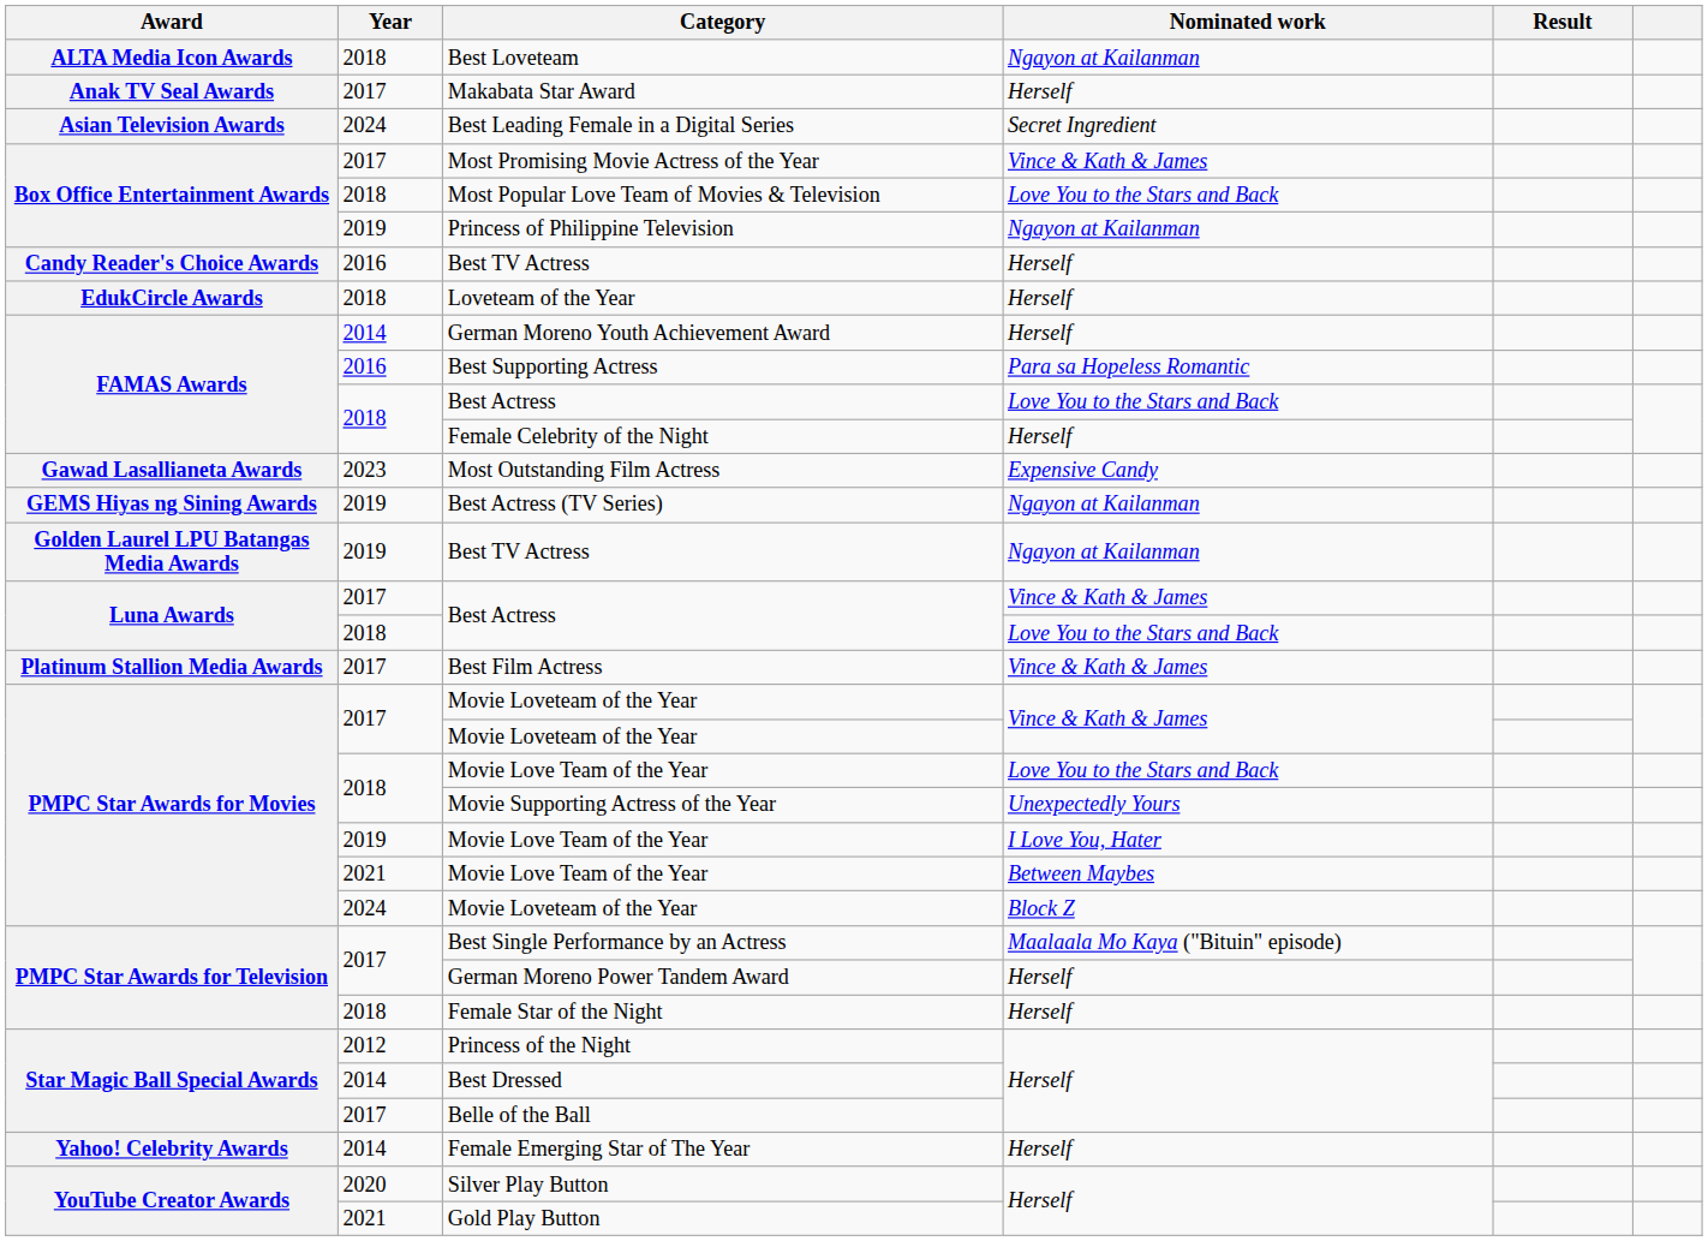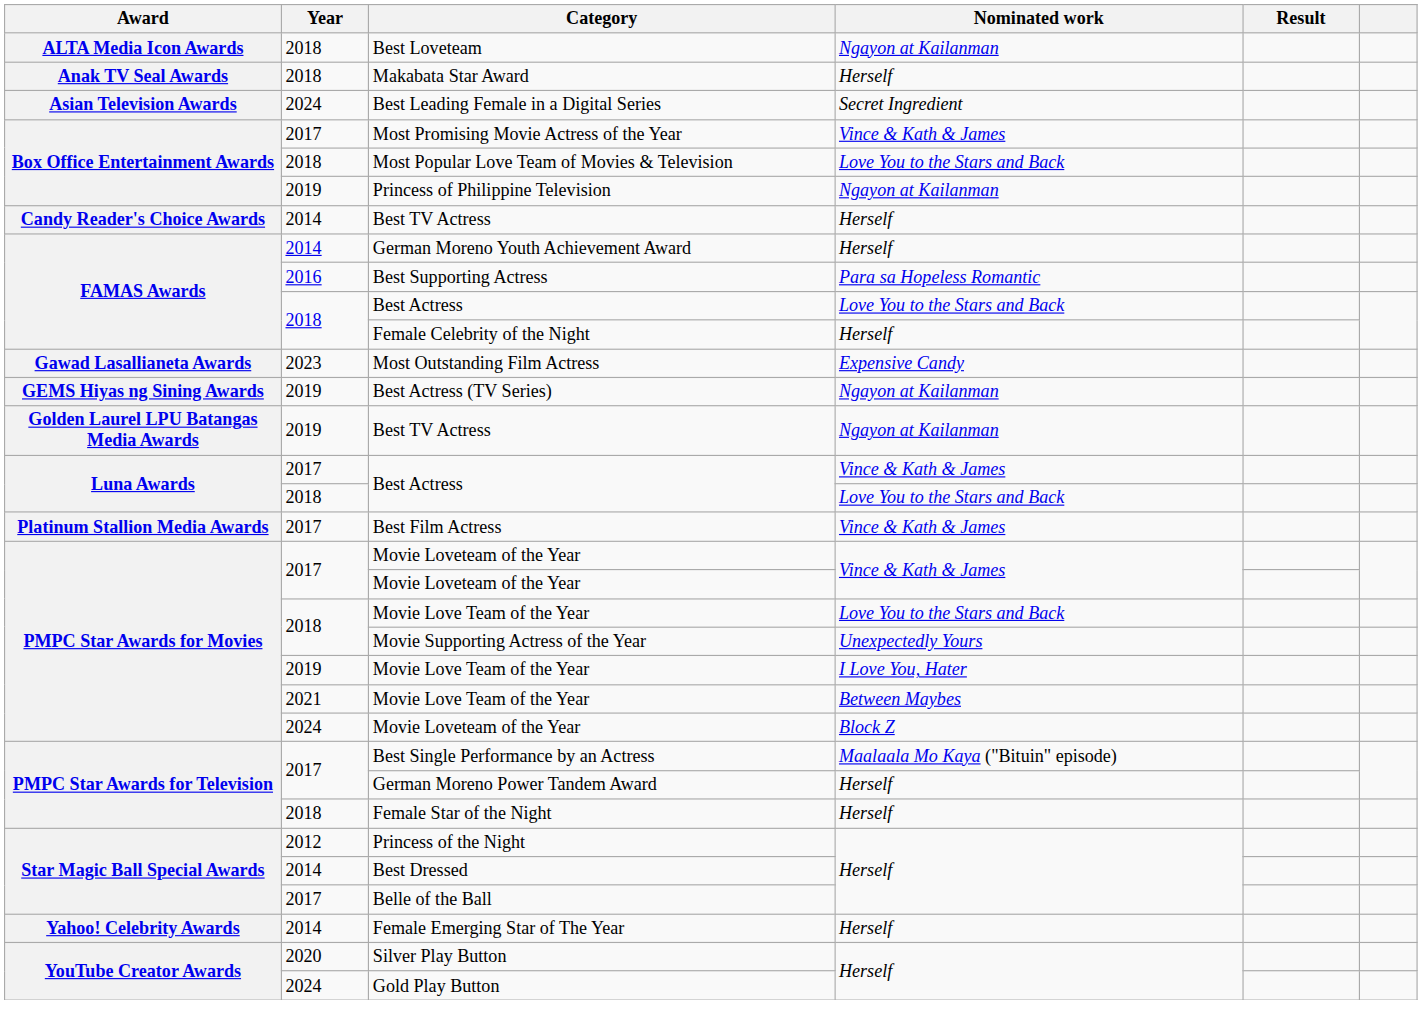Makabata Star Award | Year: 2017 -> 2018
Best TV Actress / Herself | Year: 2016 -> 2014
- row: EdukCircle Awards | 2018 | Loveteam of the Year | Herself
Gold Play Button | Year: 2021 -> 2024
